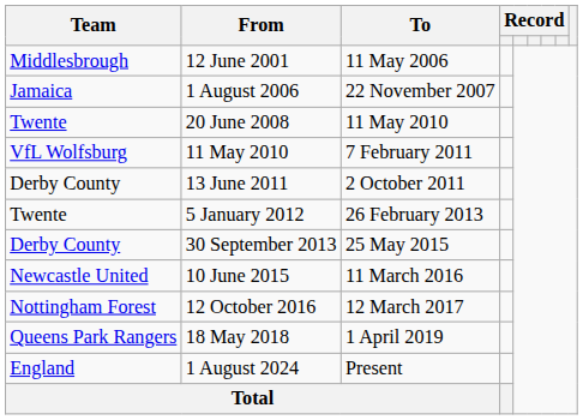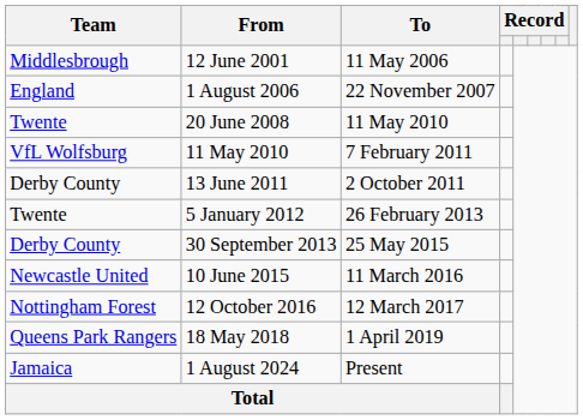1 August 2006 | Team: Jamaica -> England
1 August 2024 | Team: England -> Jamaica
